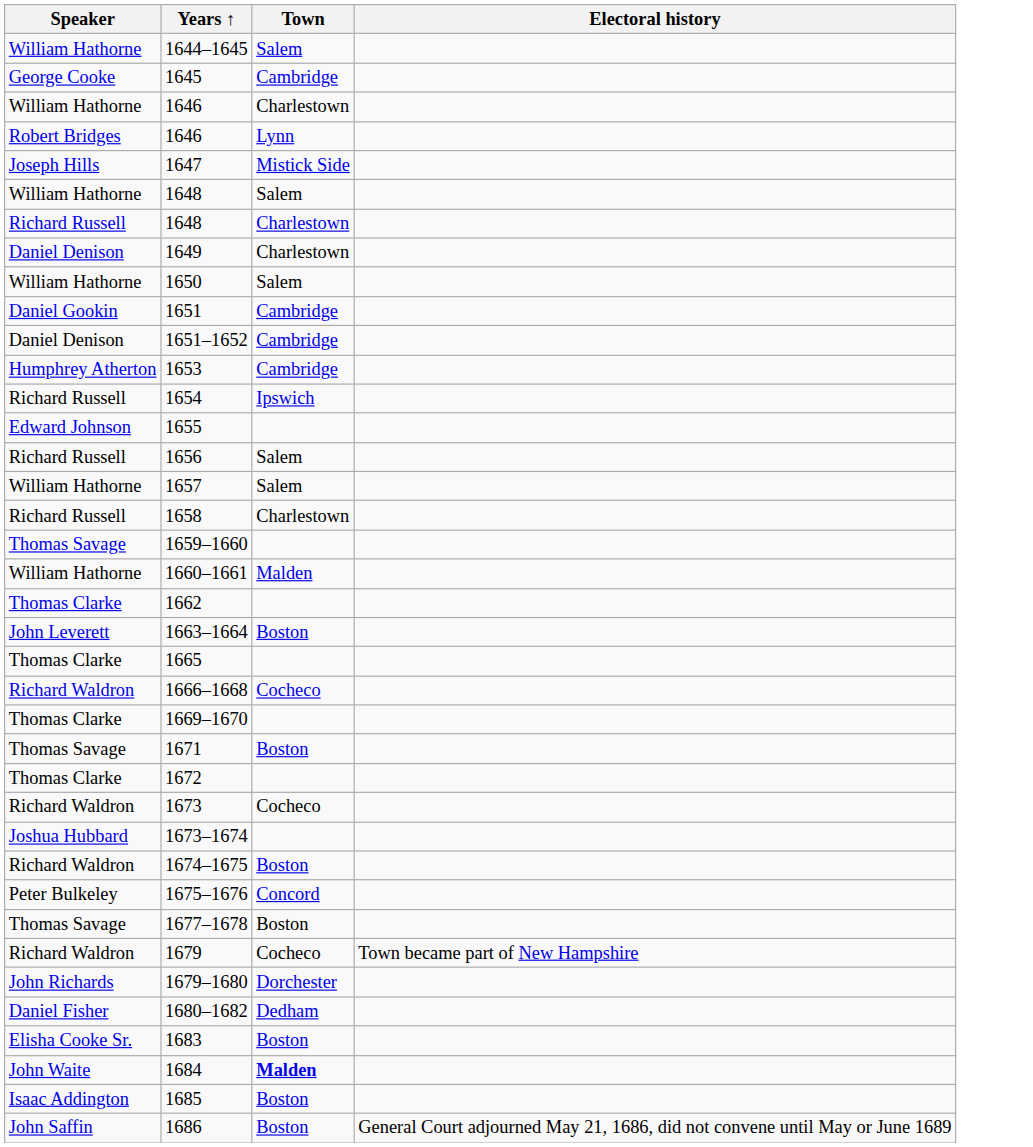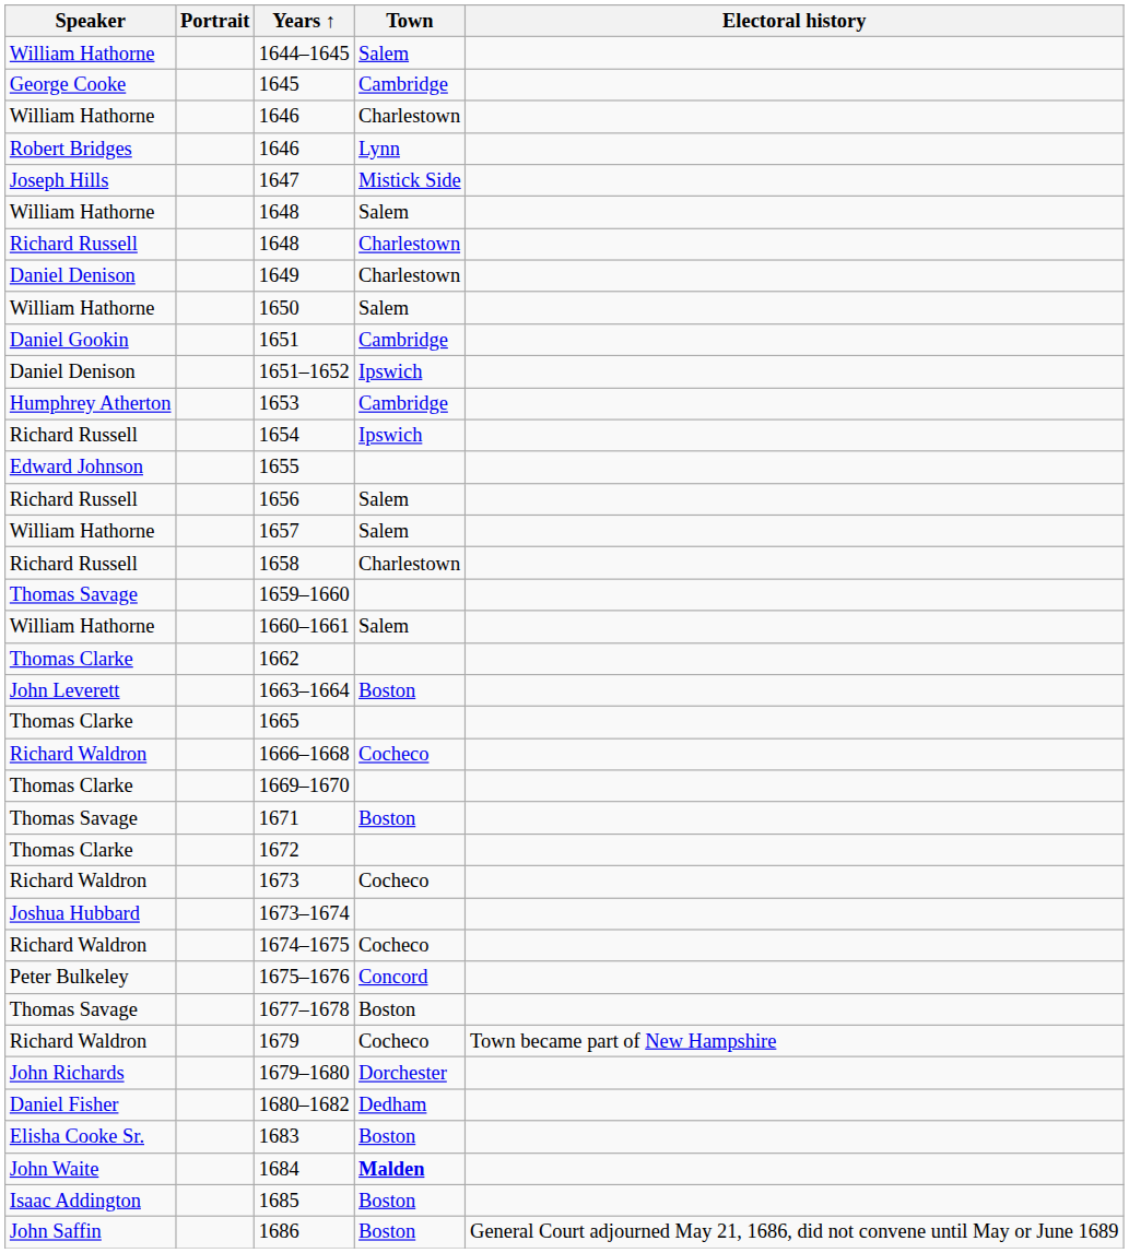+ column: Portrait
1651–1652 | Town: Cambridge -> Ipswich
1660–1661 | Town: Malden -> Salem
1674–1675 | Town: Boston -> Cocheco
